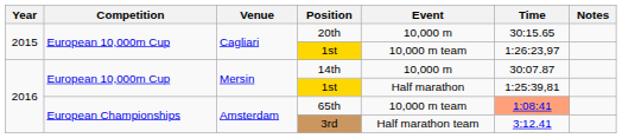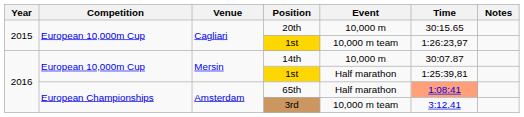65th | Event: 10,000 m team -> Half marathon
3rd | Event: Half marathon team -> 10,000 m team
